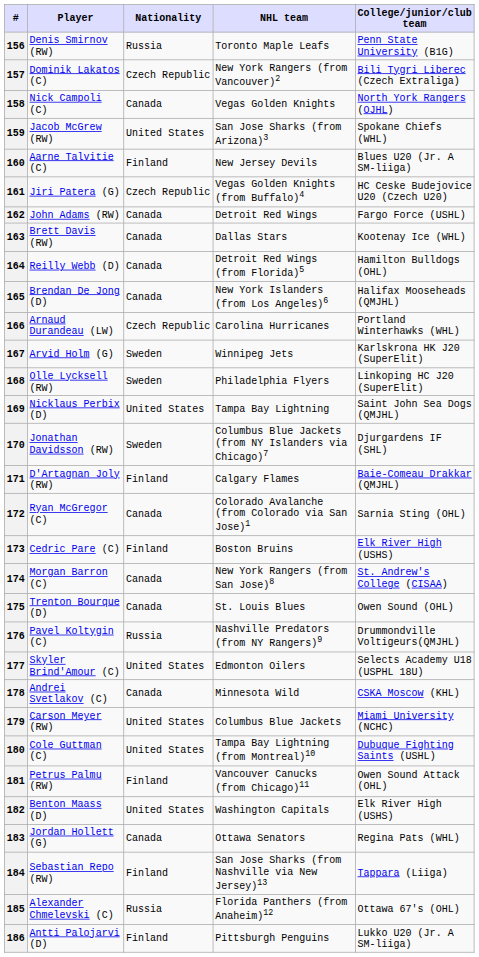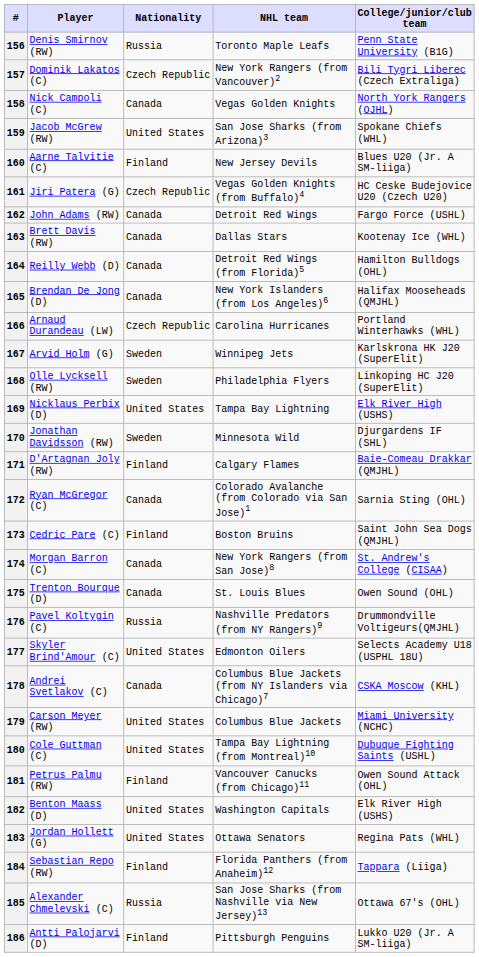169 | College/junior/club team: Saint John Sea Dogs (QMJHL) -> Elk River High (USHS)
170 | NHL team: Columbus Blue Jackets (from NY Islanders via Chicago)7 -> Minnesota Wild
173 | College/junior/club team: Elk River High (USHS) -> Saint John Sea Dogs (QMJHL)
178 | NHL team: Minnesota Wild -> Columbus Blue Jackets (from NY Islanders via Chicago)7
183 | Nationality: Canada -> United States
184 | NHL team: San Jose Sharks (from Nashville via New Jersey)13 -> Florida Panthers (from Anaheim)12
185 | NHL team: Florida Panthers (from Anaheim)12 -> San Jose Sharks (from Nashville via New Jersey)13
